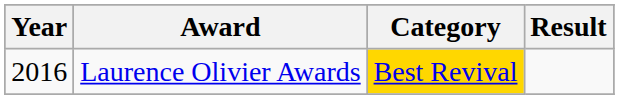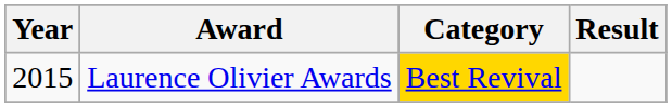Laurence Olivier Awards | Year: 2016 -> 2015
